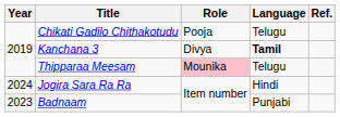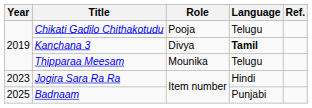Thipparaa Meesam | Role: pink background -> no background
Jogira Sara Ra Ra | Year: 2024 -> 2023
Badnaam | Year: 2023 -> 2025
